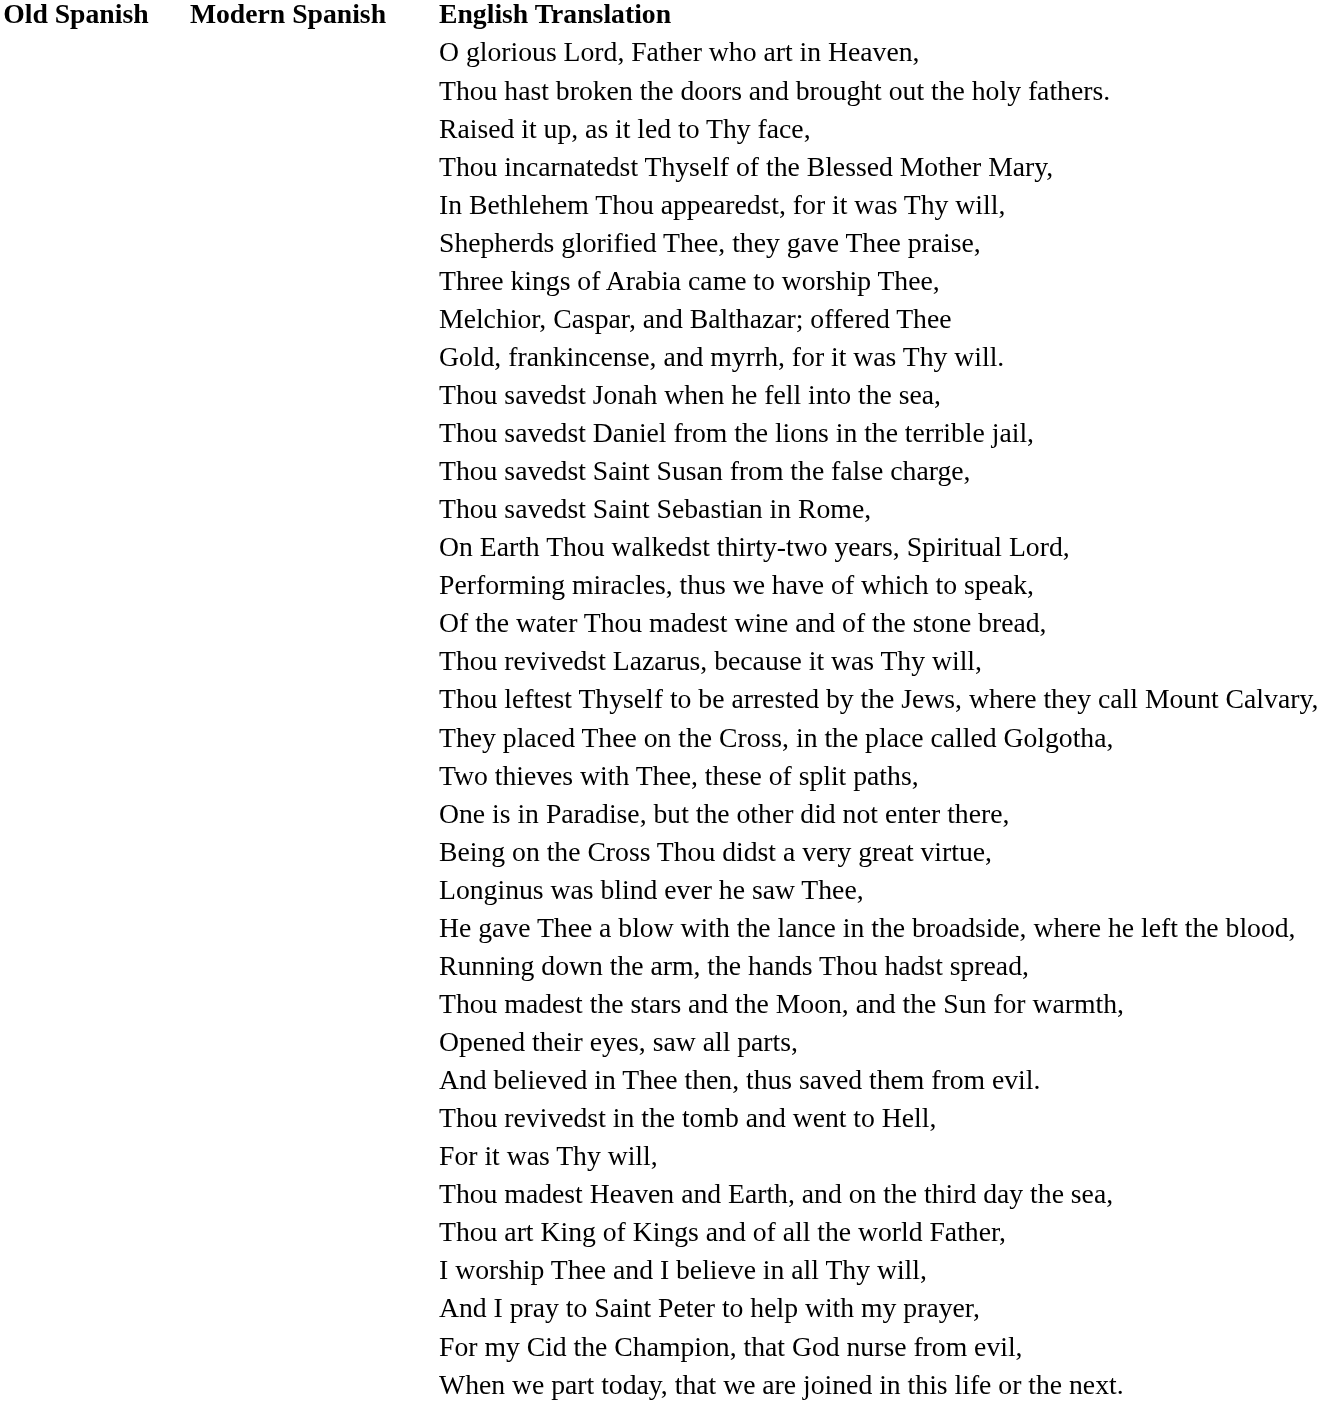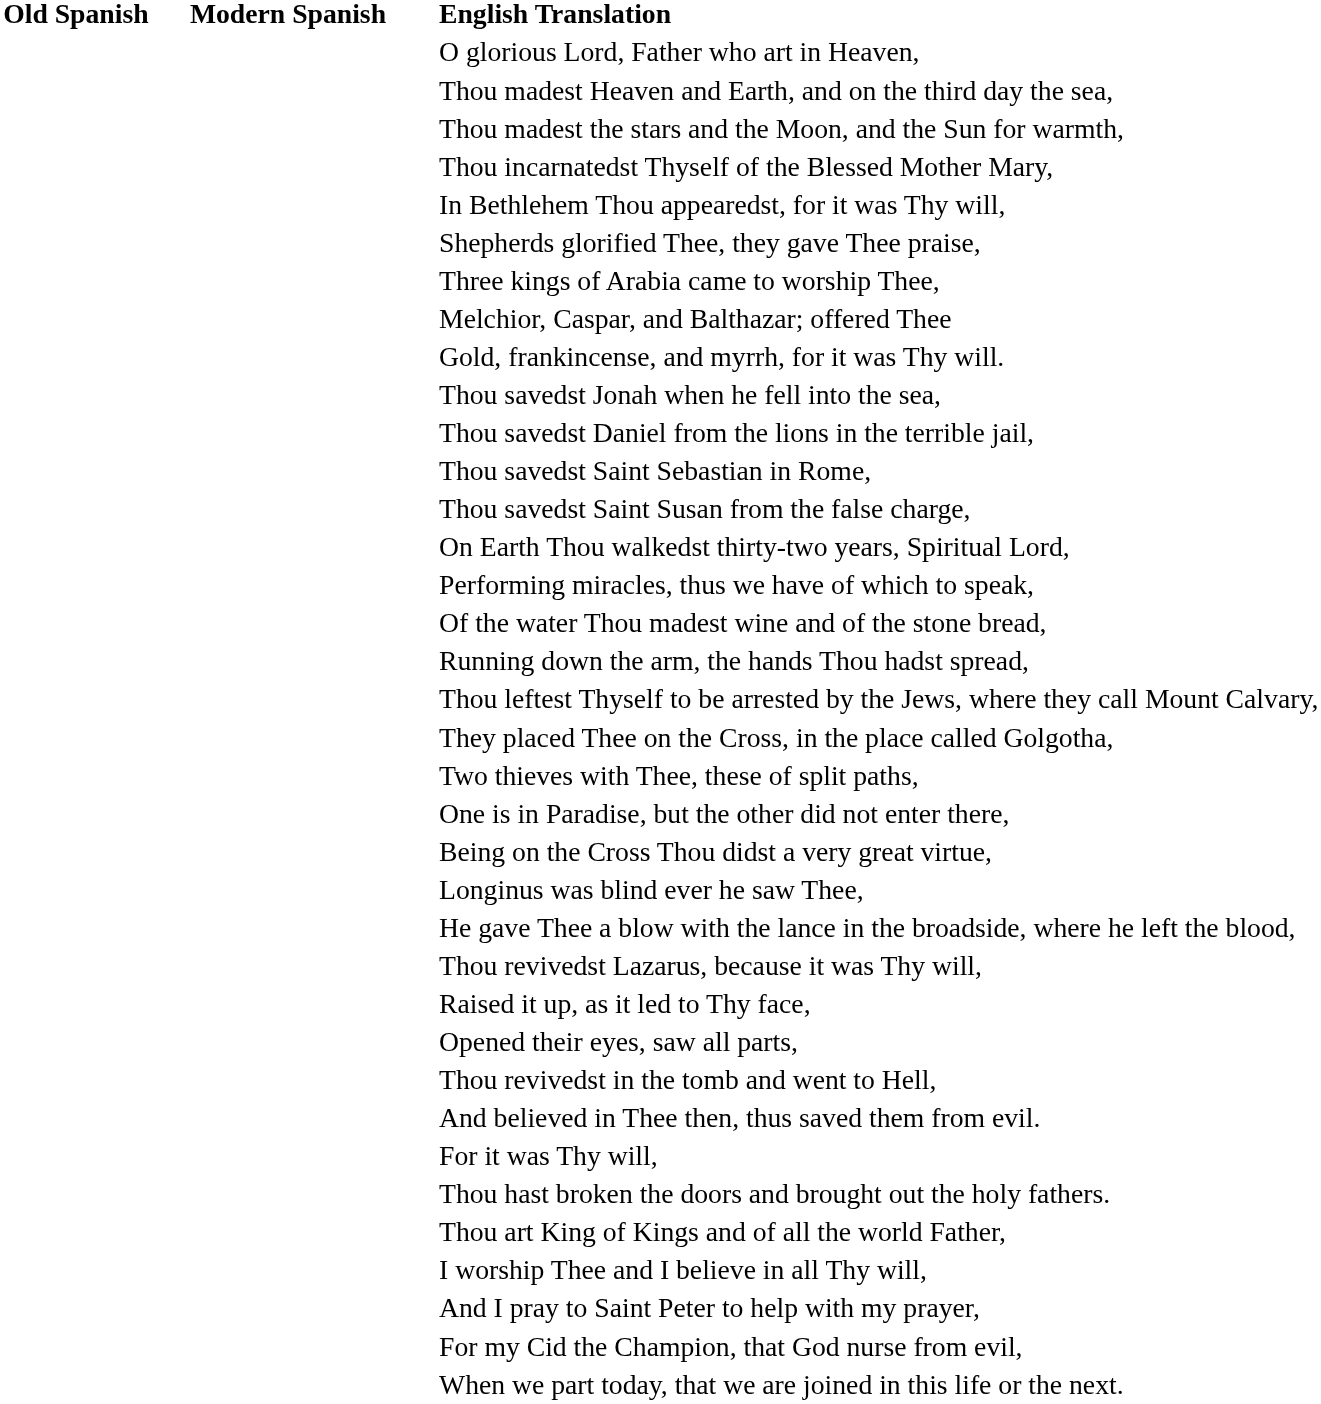rows swapped: Thou madest Heaven and Earth, and on the third day the sea, <-> Thou hast broken the doors and brought out the holy fathers.
rows swapped: Thou madest the stars and the Moon, and the Sun for warmth, <-> Raised it up, as it led to Thy face,
rows swapped: Thou savedst Saint Sebastian in Rome, <-> Thou savedst Saint Susan from the false charge,
rows swapped: Thou revivedst Lazarus, because it was Thy will, <-> Running down the arm, the hands Thou hadst spread,
rows swapped: And believed in Thee then, thus saved them from evil. <-> Thou revivedst in the tomb and went to Hell,
